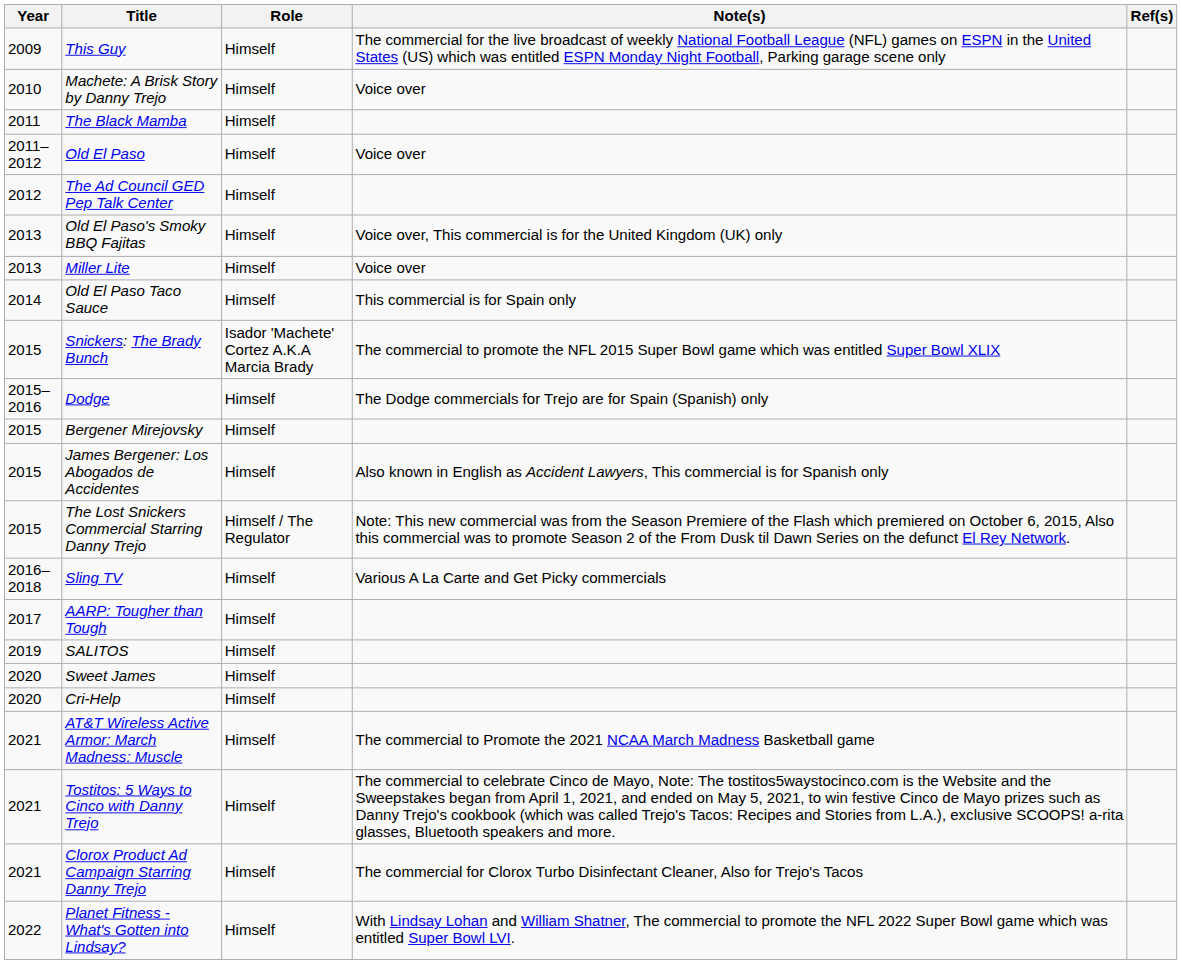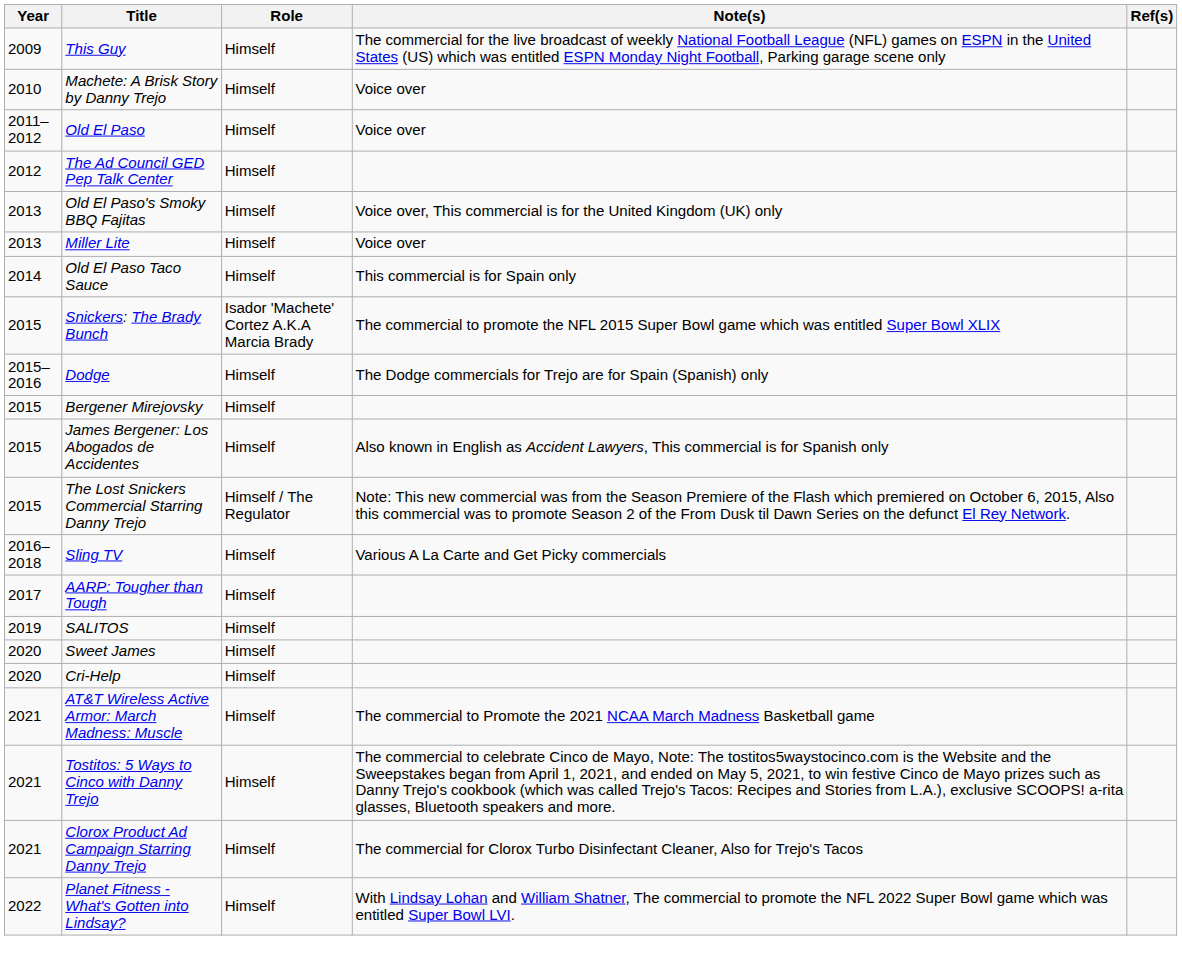- row: 2011 | The Black Mamba | Himself
